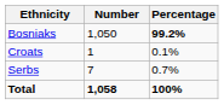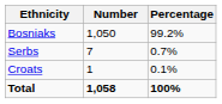Bosniaks | Percentage: bold -> normal
rows swapped: Serbs <-> Croats
